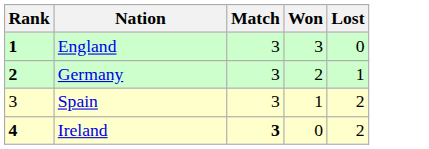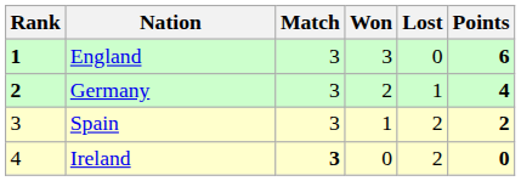+ column: Points | 6 | 4 | 2 | 0
Ireland | Rank: bold -> normal
